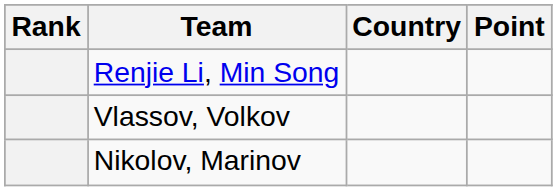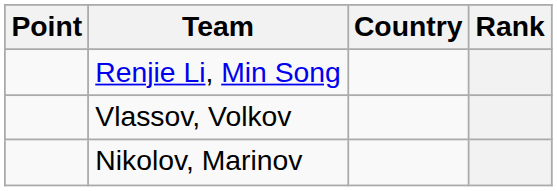columns swapped: Rank <-> Point
